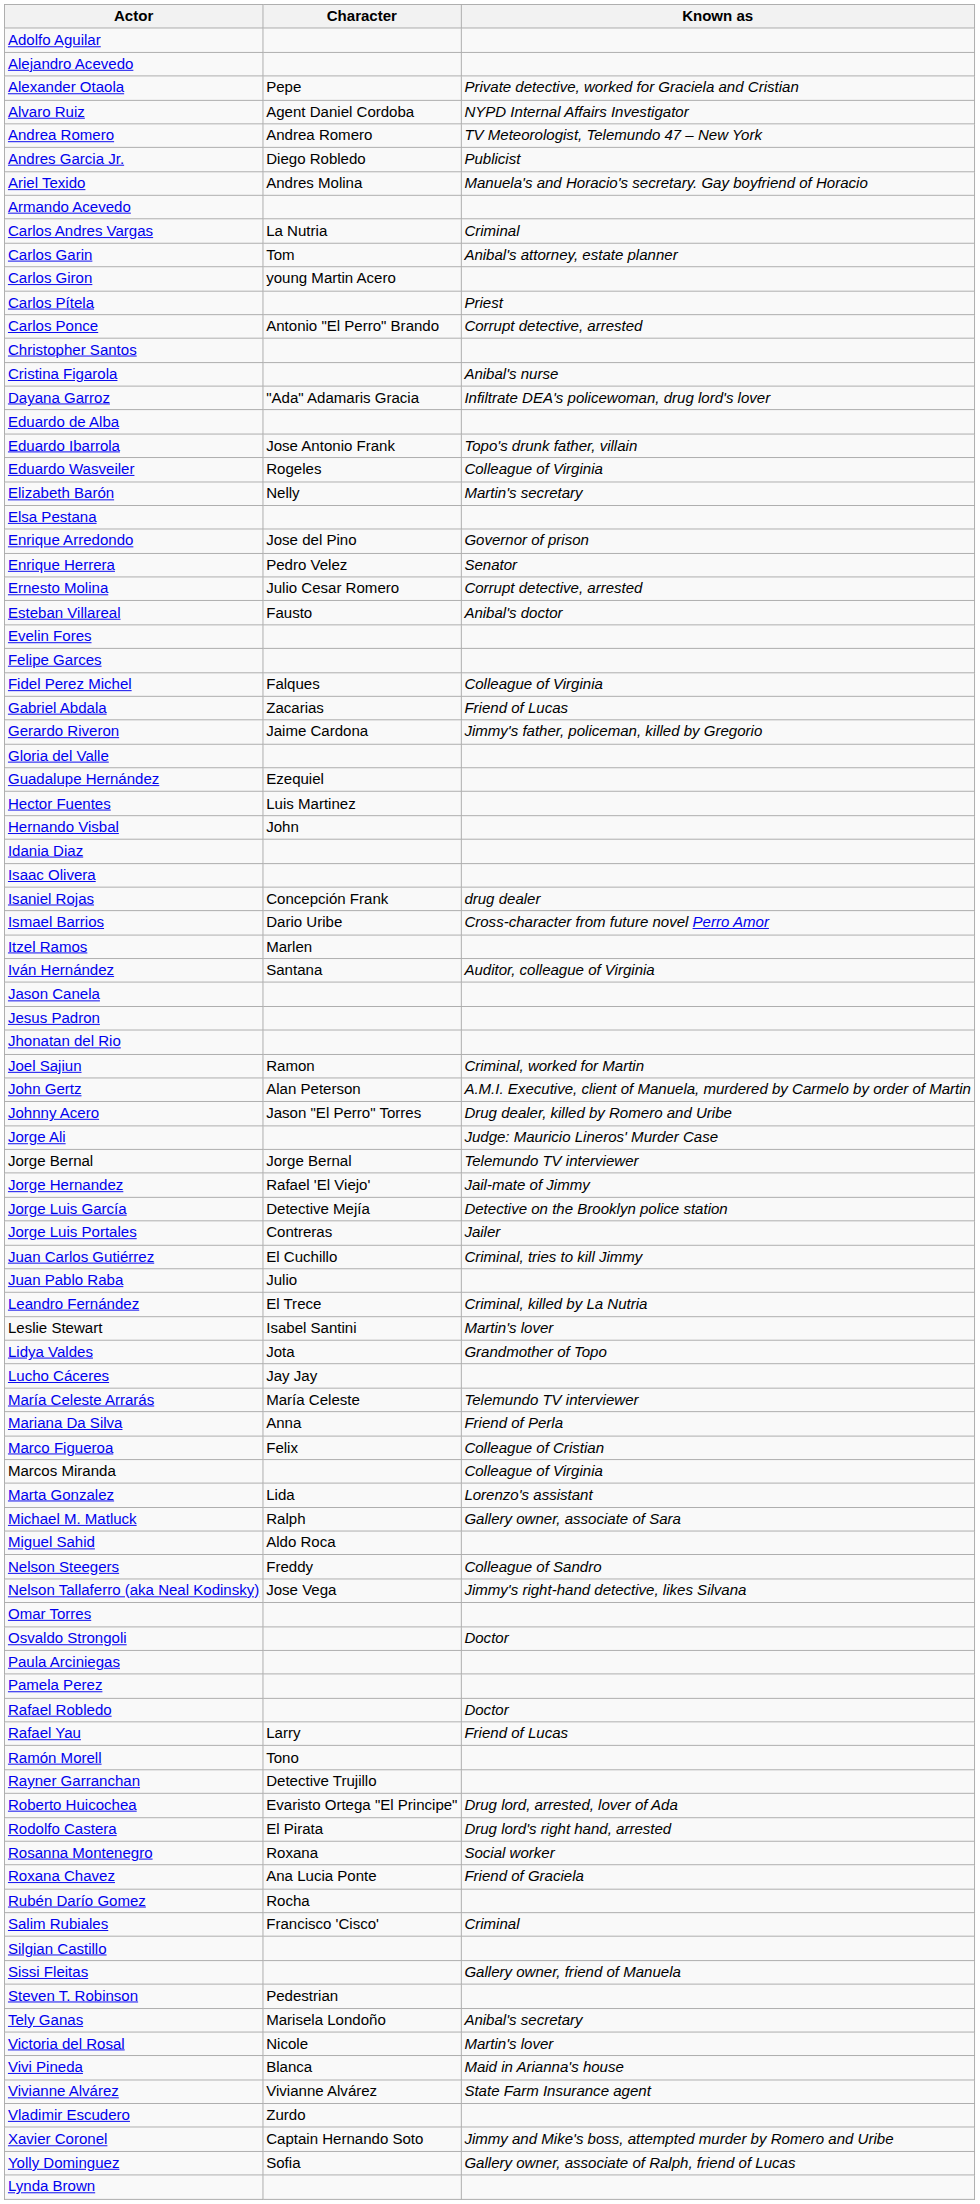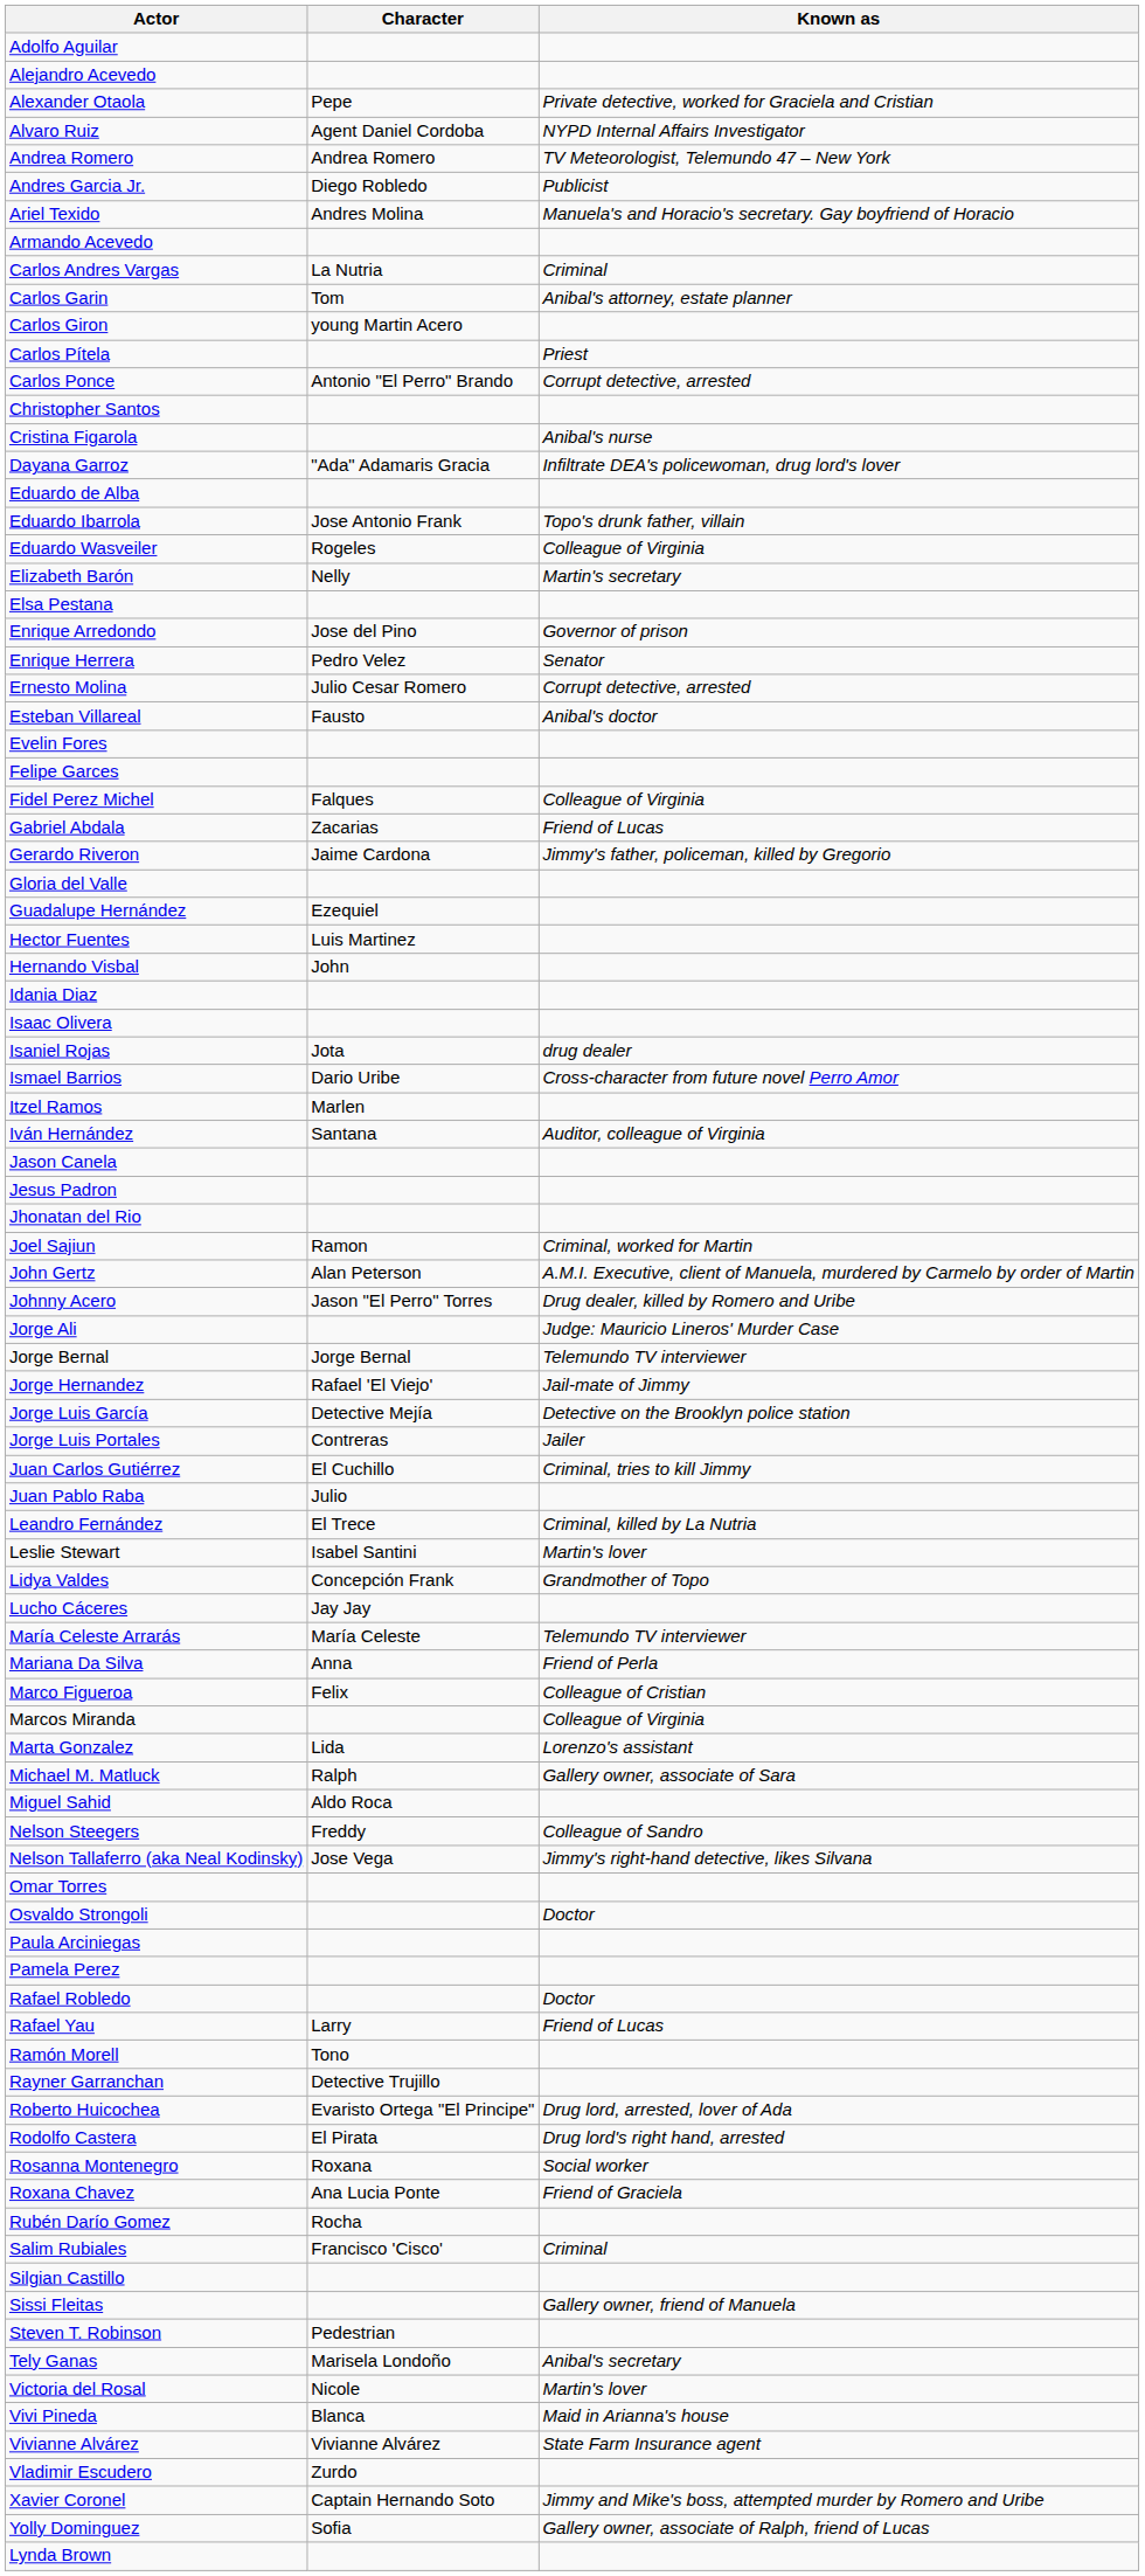Isaniel Rojas | Character: Concepción Frank -> Jota
Lidya Valdes | Character: Jota -> Concepción Frank
